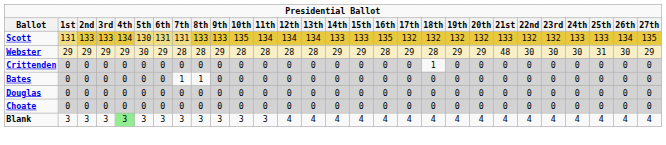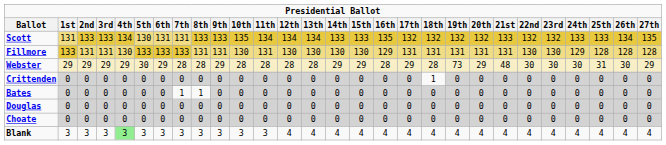+ row: Fillmore | 133 | 131 | 131 | 130 | 133 | 133 | 133 | 131 | 131 | 130 | 131 | 130 | 130 | 130 | 130 | 129 | 131 | 131 | 131 | 131 | 131 | 130 | 130 | 129 | 128 | 128 | 128
Webster | 19th: 29 -> 73
